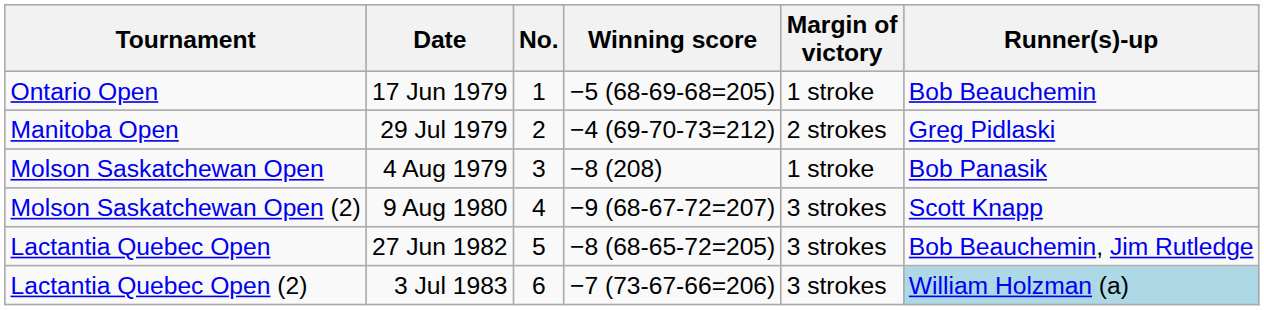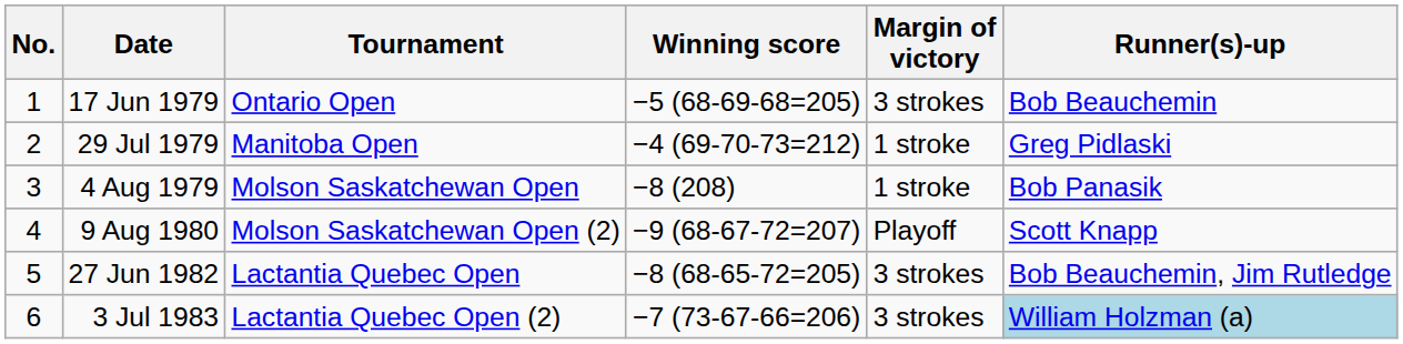columns swapped: No. <-> Tournament
17 Jun 1979 | Margin of victory: 1 stroke -> 3 strokes
29 Jul 1979 | Margin of victory: 2 strokes -> 1 stroke
9 Aug 1980 | Margin of victory: 3 strokes -> Playoff
